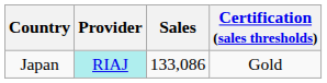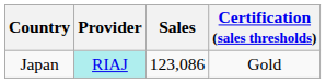Japan | Sales: 133,086 -> 123,086
